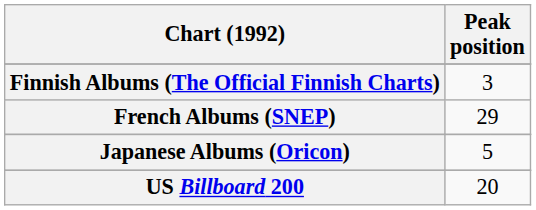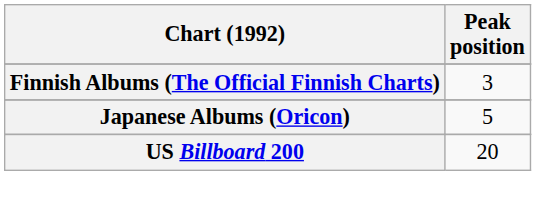- row: French Albums (SNEP) | 29
